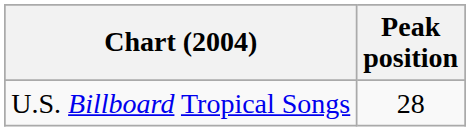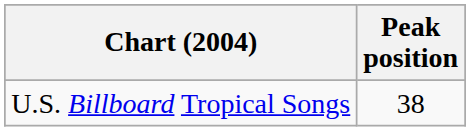U.S. Billboard Tropical Songs | Peak position: 28 -> 38
